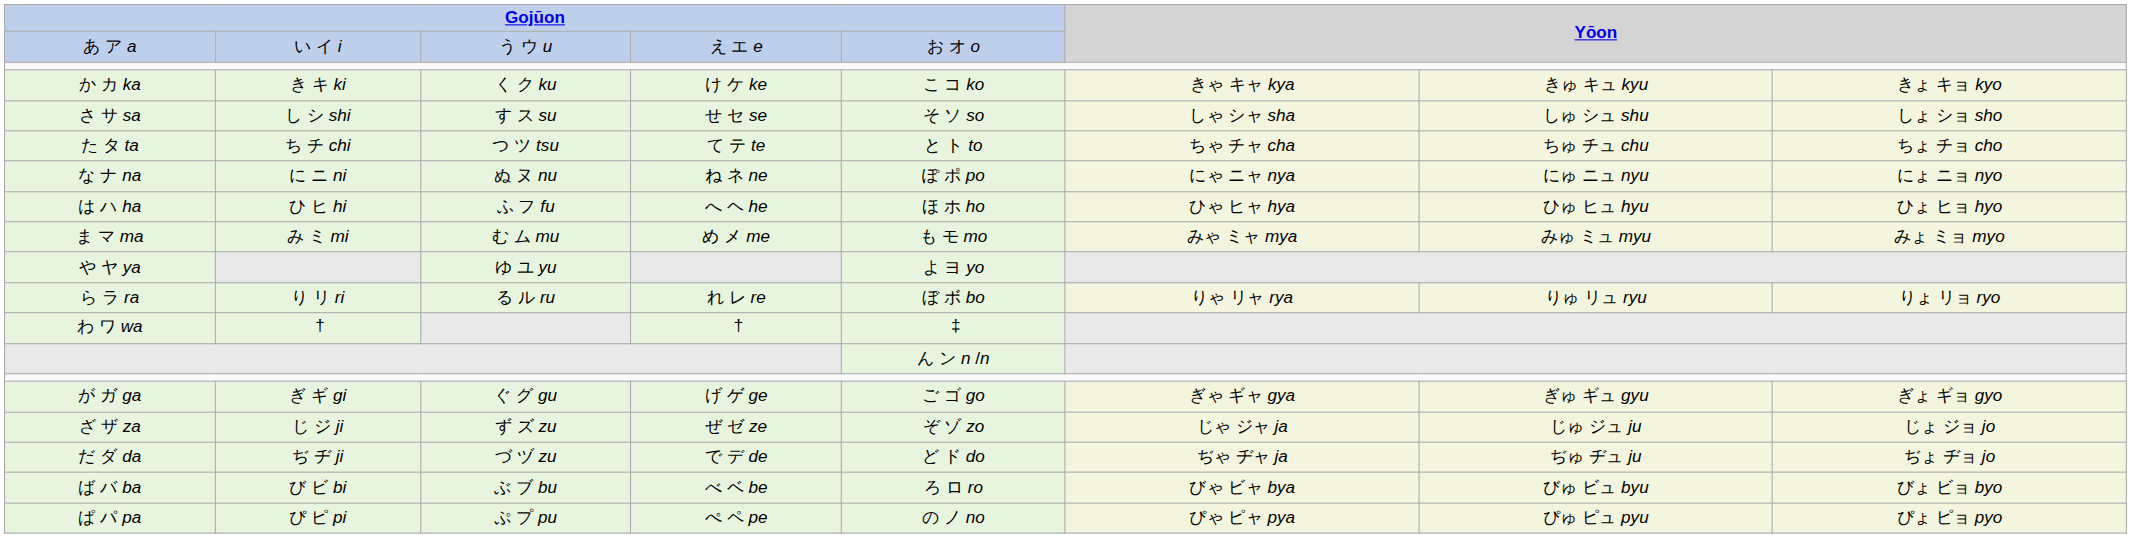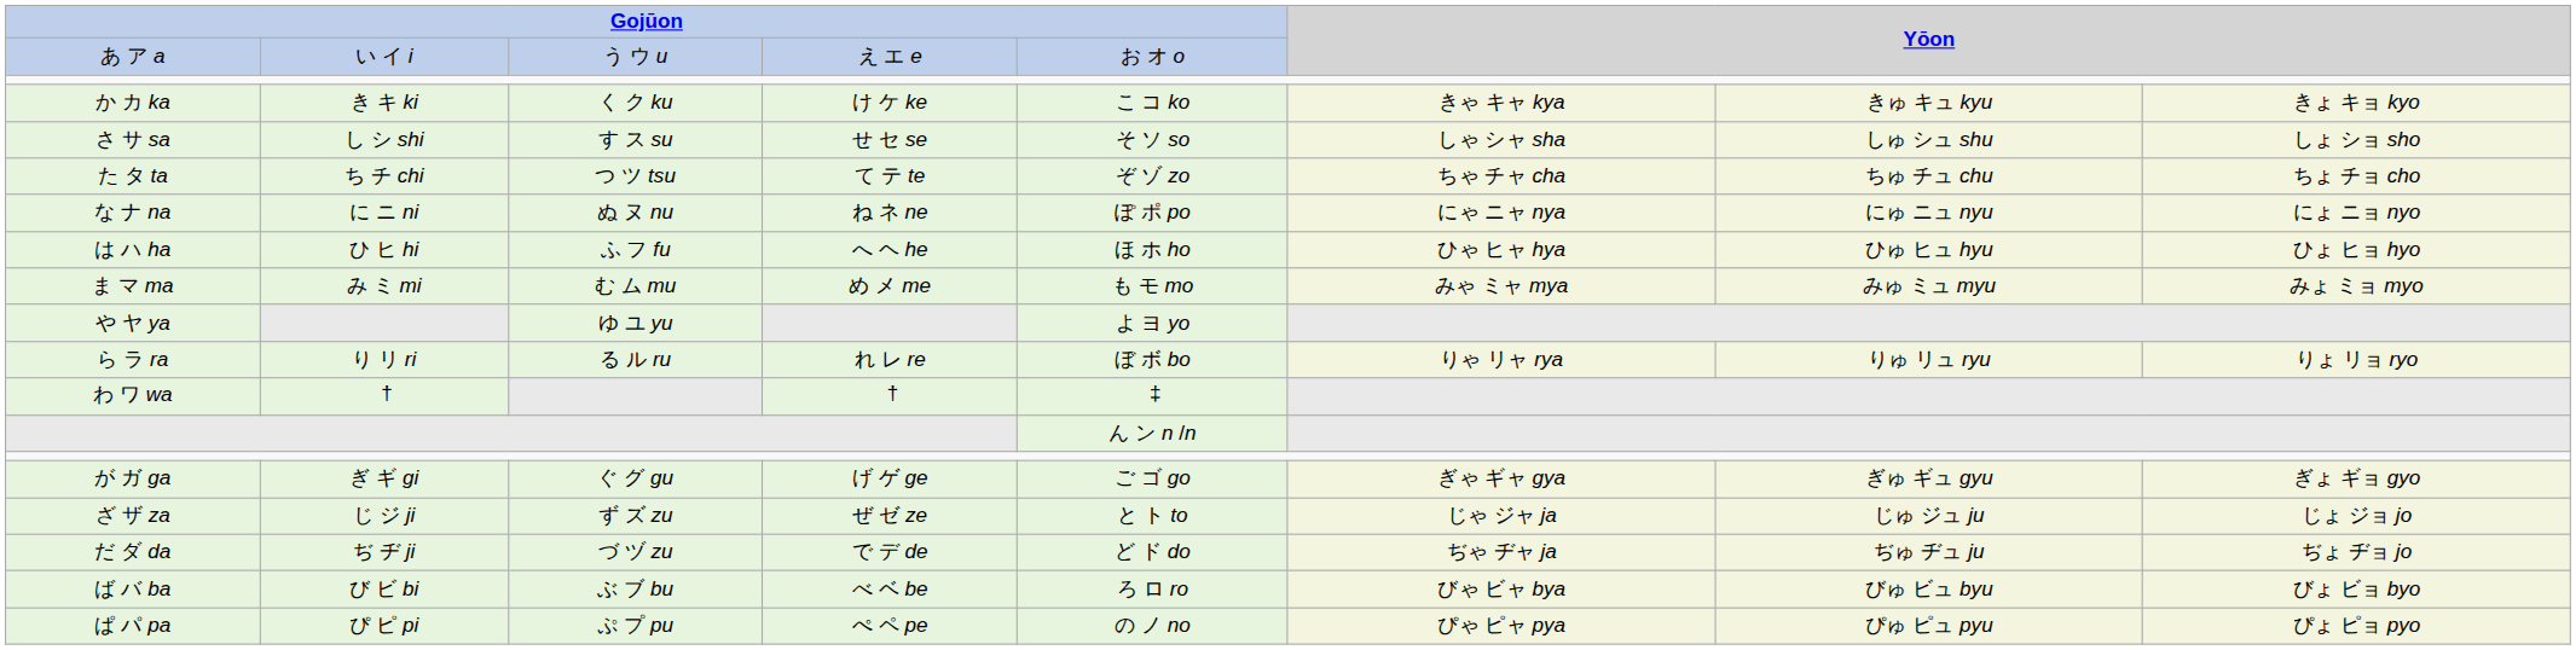た タ ta | column 5: と ト to -> ぞ ゾ zo
ざ ザ za | column 5: ぞ ゾ zo -> と ト to
